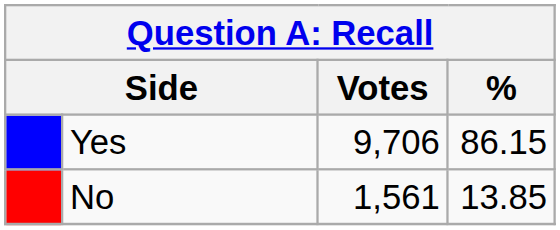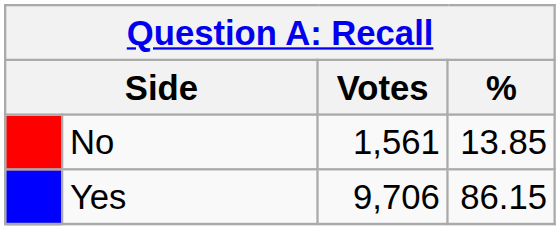rows swapped: Yes <-> No
